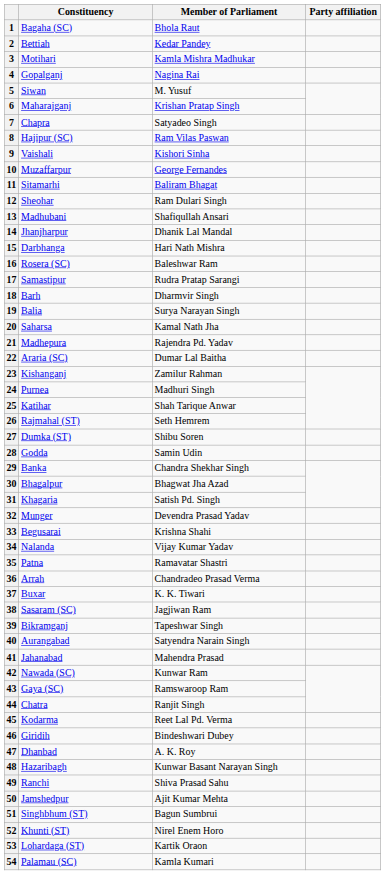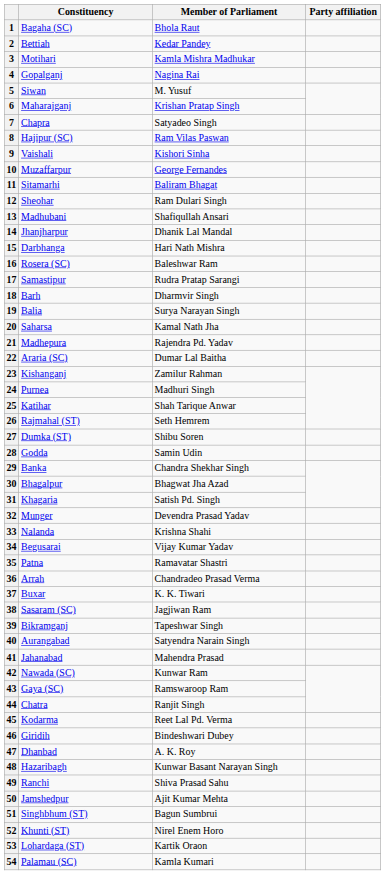33 | Constituency: Begusarai -> Nalanda
34 | Constituency: Nalanda -> Begusarai
